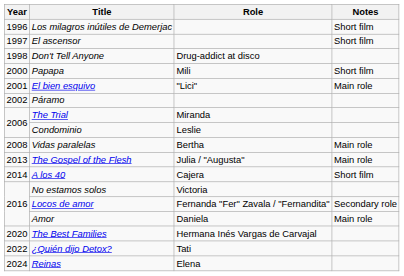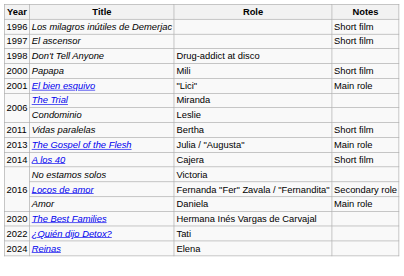- row: 2002 | Páramo
Vidas paralelas | Year: 2008 -> 2011
Vidas paralelas | Notes: Main role -> Short film
